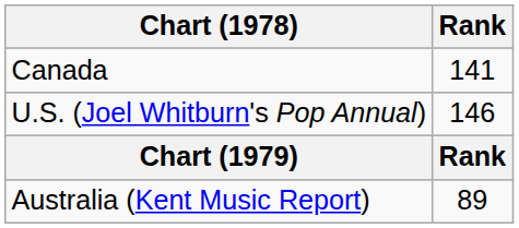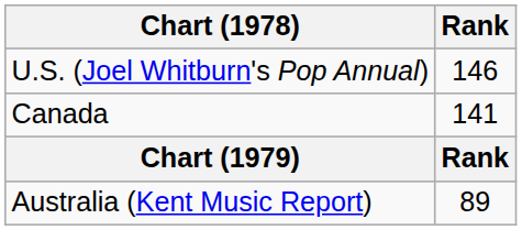rows swapped: Canada <-> U.S. (Joel Whitburn's Pop Annual)
